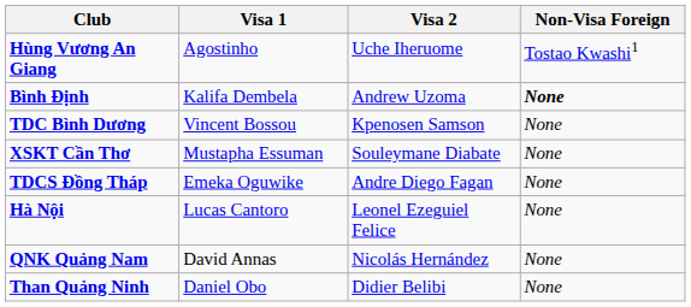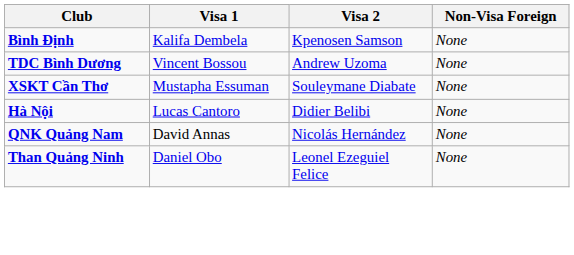- row: Hùng Vương An Giang | Agostinho | Uche Iheruome | Tostao Kwashi1
Bình Định | Visa 2: Andrew Uzoma -> Kpenosen Samson
Bình Định | Non-Visa Foreign: bold -> normal
TDC Bình Dương | Visa 2: Kpenosen Samson -> Andrew Uzoma
- row: TDCS Đồng Tháp | Emeka Oguwike | Andre Diego Fagan | None
Hà Nội | Visa 2: Leonel Ezeguiel Felice -> Didier Belibi
Than Quảng Ninh | Visa 2: Didier Belibi -> Leonel Ezeguiel Felice
